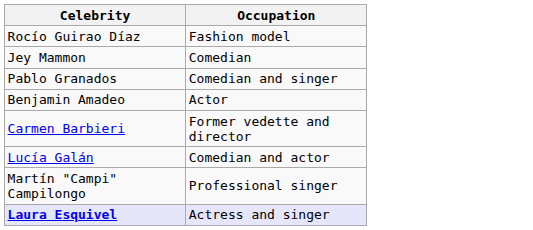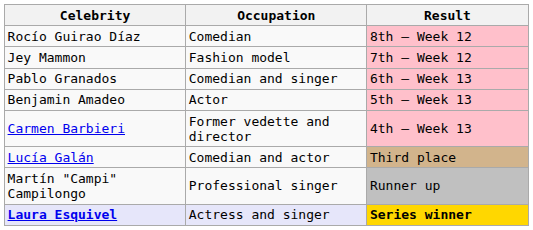+ column: Result | 8th – Week 12 | 7th – Week 12 | 6th – Week 13 | 5th – Week 13 | 4th – Week 13 | Third place | Runner up | Series winner
Rocío Guirao Díaz | Occupation: Fashion model -> Comedian
Jey Mammon | Occupation: Comedian -> Fashion model
